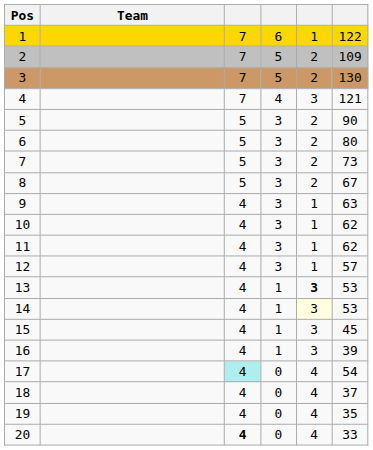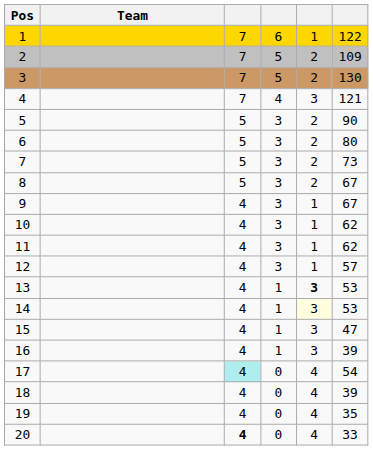9 | column 6: 63 -> 67
15 | column 6: 45 -> 47
18 | column 6: 37 -> 39
